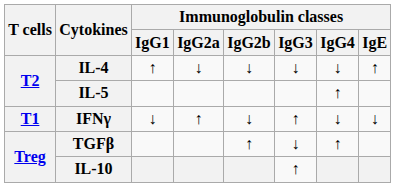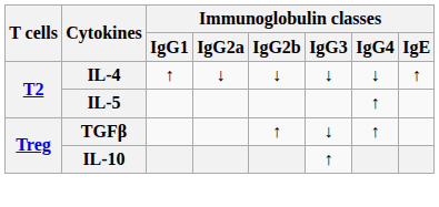- row: T1 | IFNγ | ↓ | ↑ | ↓ | ↑ | ↓ | ↓
